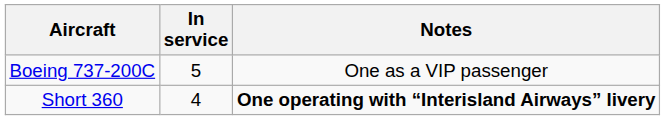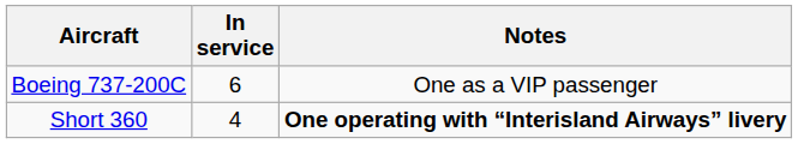Boeing 737-200C | In service: 5 -> 6
